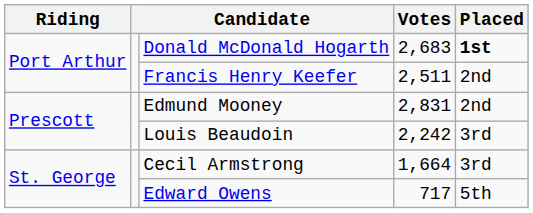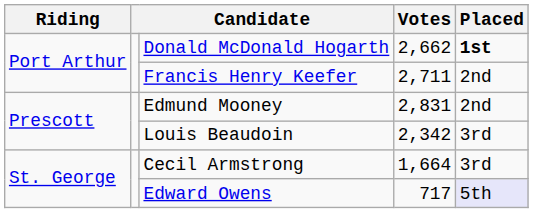Donald McDonald Hogarth | Votes: 2,683 -> 2,662
Francis Henry Keefer | Votes: 2,511 -> 2,711
Louis Beaudoin | Votes: 2,242 -> 2,342
Edward Owens | Placed: no background -> lavender background
